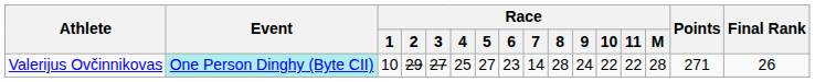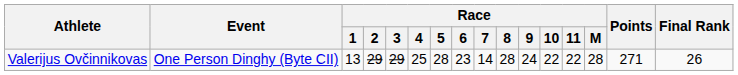Valerijus Ovčinnikovas | Event: paleturquoise background -> no background
Valerijus Ovčinnikovas | Race / 1: 10 -> 13
Valerijus Ovčinnikovas | Race / 3: 27 -> 29
Valerijus Ovčinnikovas | Race / 5: 27 -> 28
